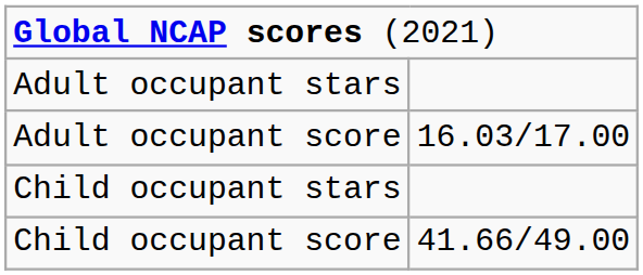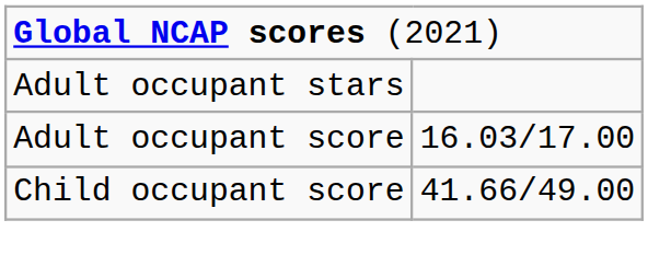- row: Child occupant stars
